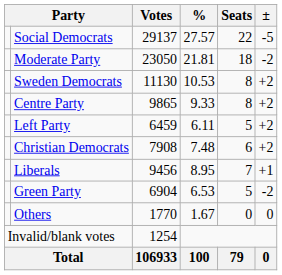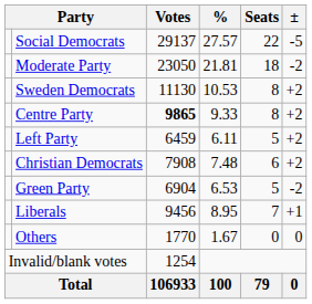Centre Party | Votes: normal -> bold
rows swapped: Liberals <-> Green Party
